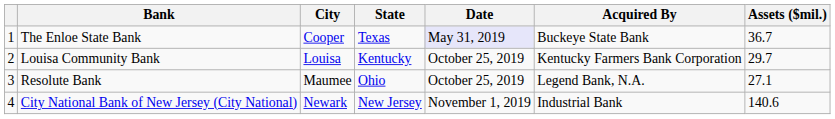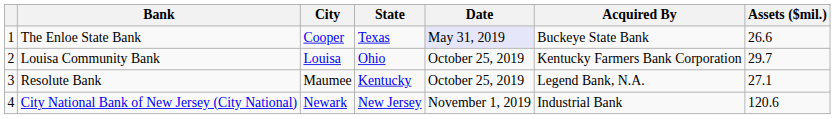The Enloe State Bank | Assets ($mil.): 36.7 -> 26.6
Louisa Community Bank | State: Kentucky -> Ohio
Resolute Bank | State: Ohio -> Kentucky
City National Bank of New Jersey (City National) | Assets ($mil.): 140.6 -> 120.6
